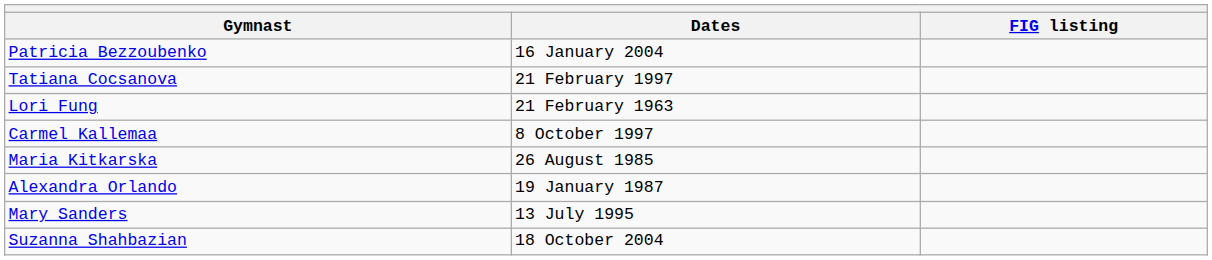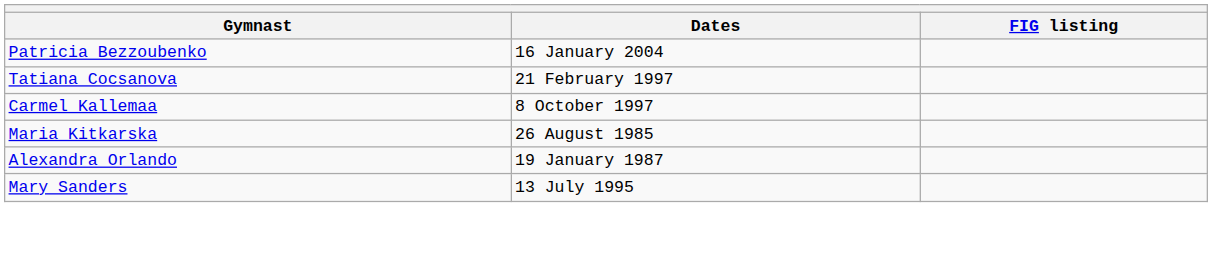- row: Lori Fung | 21 February 1963
- row: Suzanna Shahbazian | 18 October 2004
